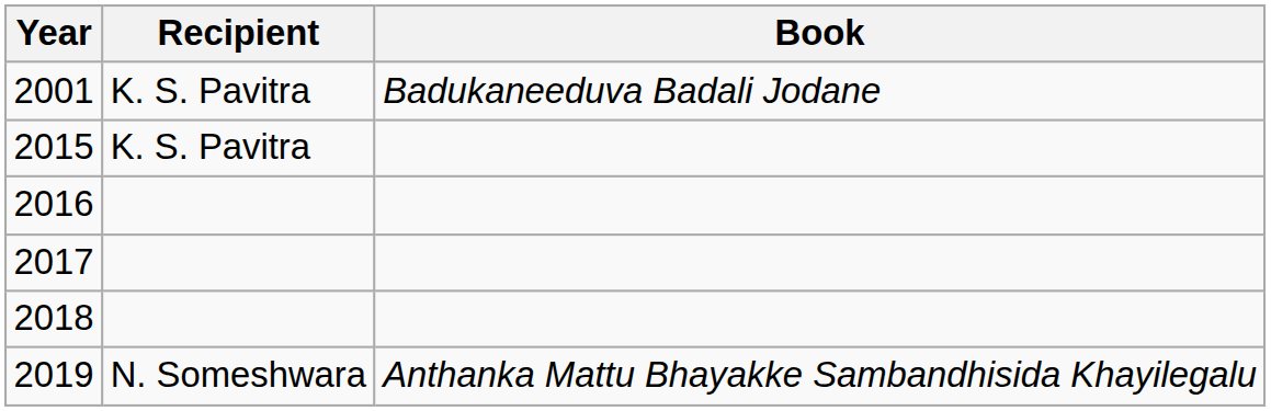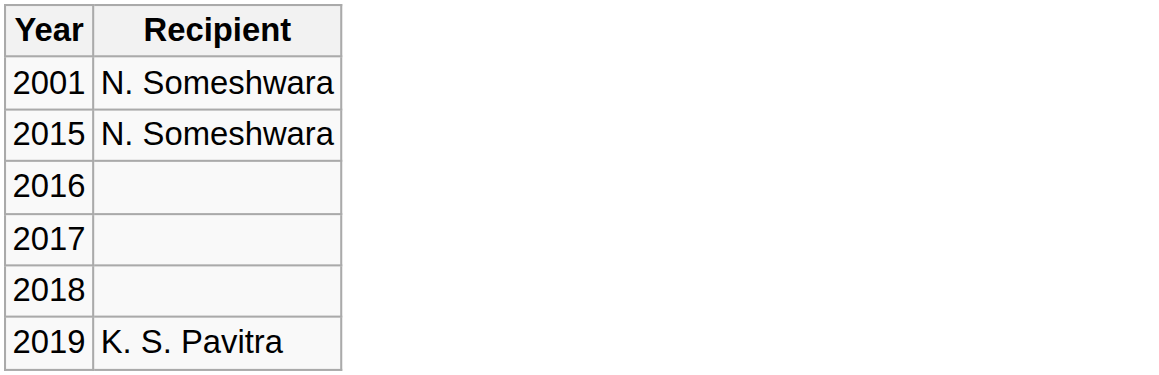- column: Book | Badukaneeduva Badali Jodane | Anthanka Mattu Bhayakke Sambandhisida Khayilegalu
2001 | Recipient: K. S. Pavitra -> N. Someshwara
2015 | Recipient: K. S. Pavitra -> N. Someshwara
2019 | Recipient: N. Someshwara -> K. S. Pavitra
